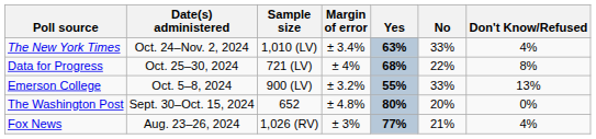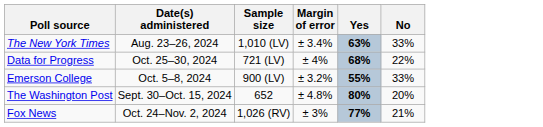- column: Don't Know/Refused | 4% | 8% | 13% | 0% | 4%
The New York Times | Date(s) administered: Oct. 24–Nov. 2, 2024 -> Aug. 23–26, 2024
Fox News | Date(s) administered: Aug. 23–26, 2024 -> Oct. 24–Nov. 2, 2024
